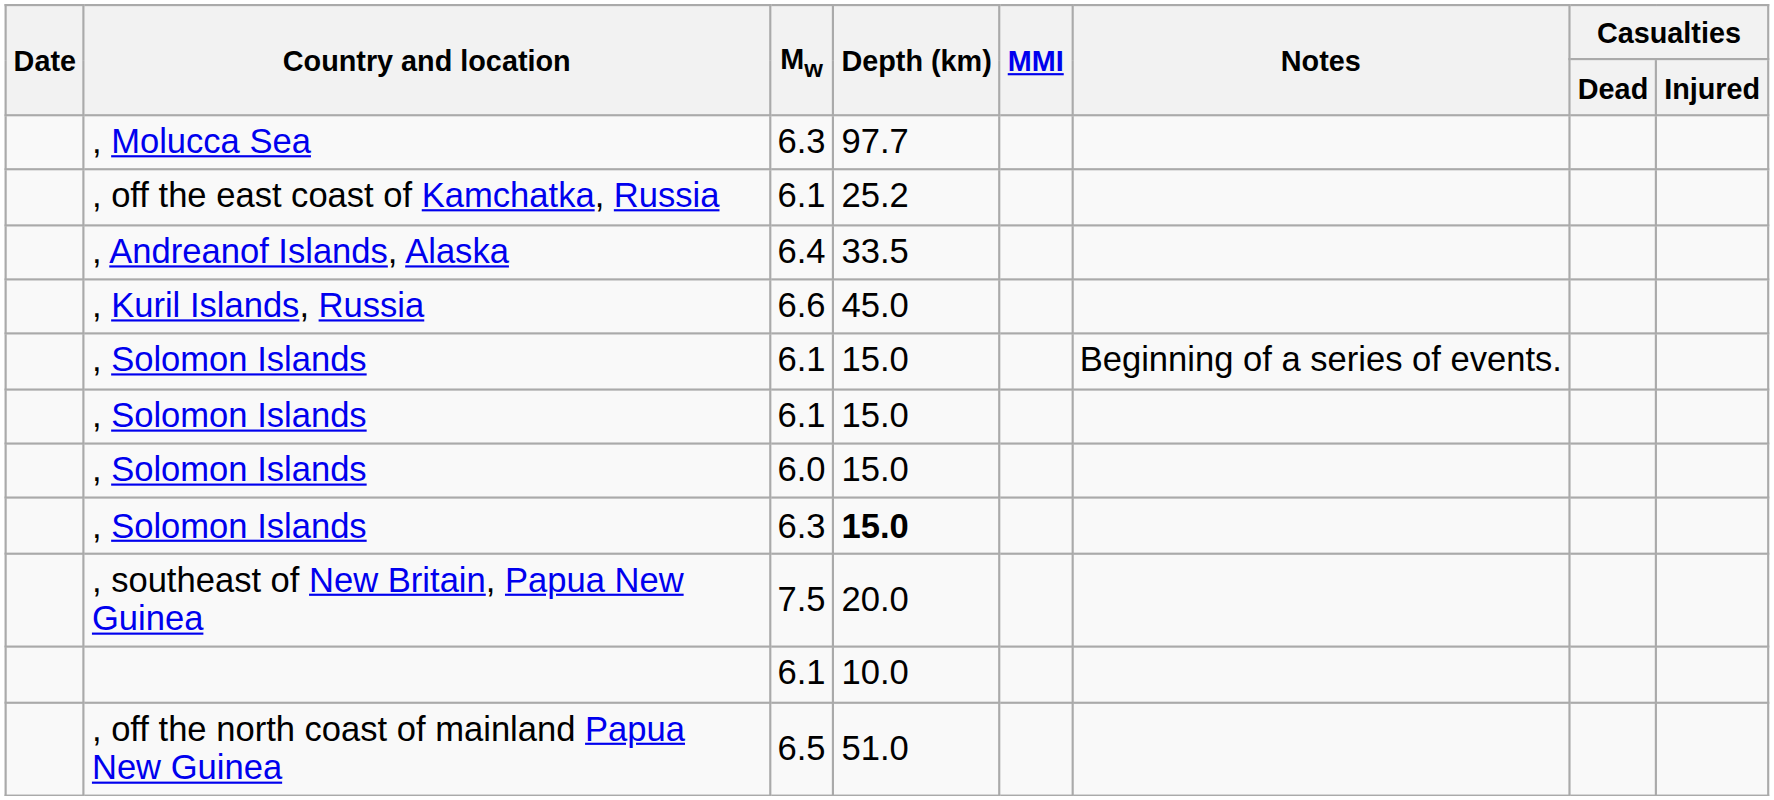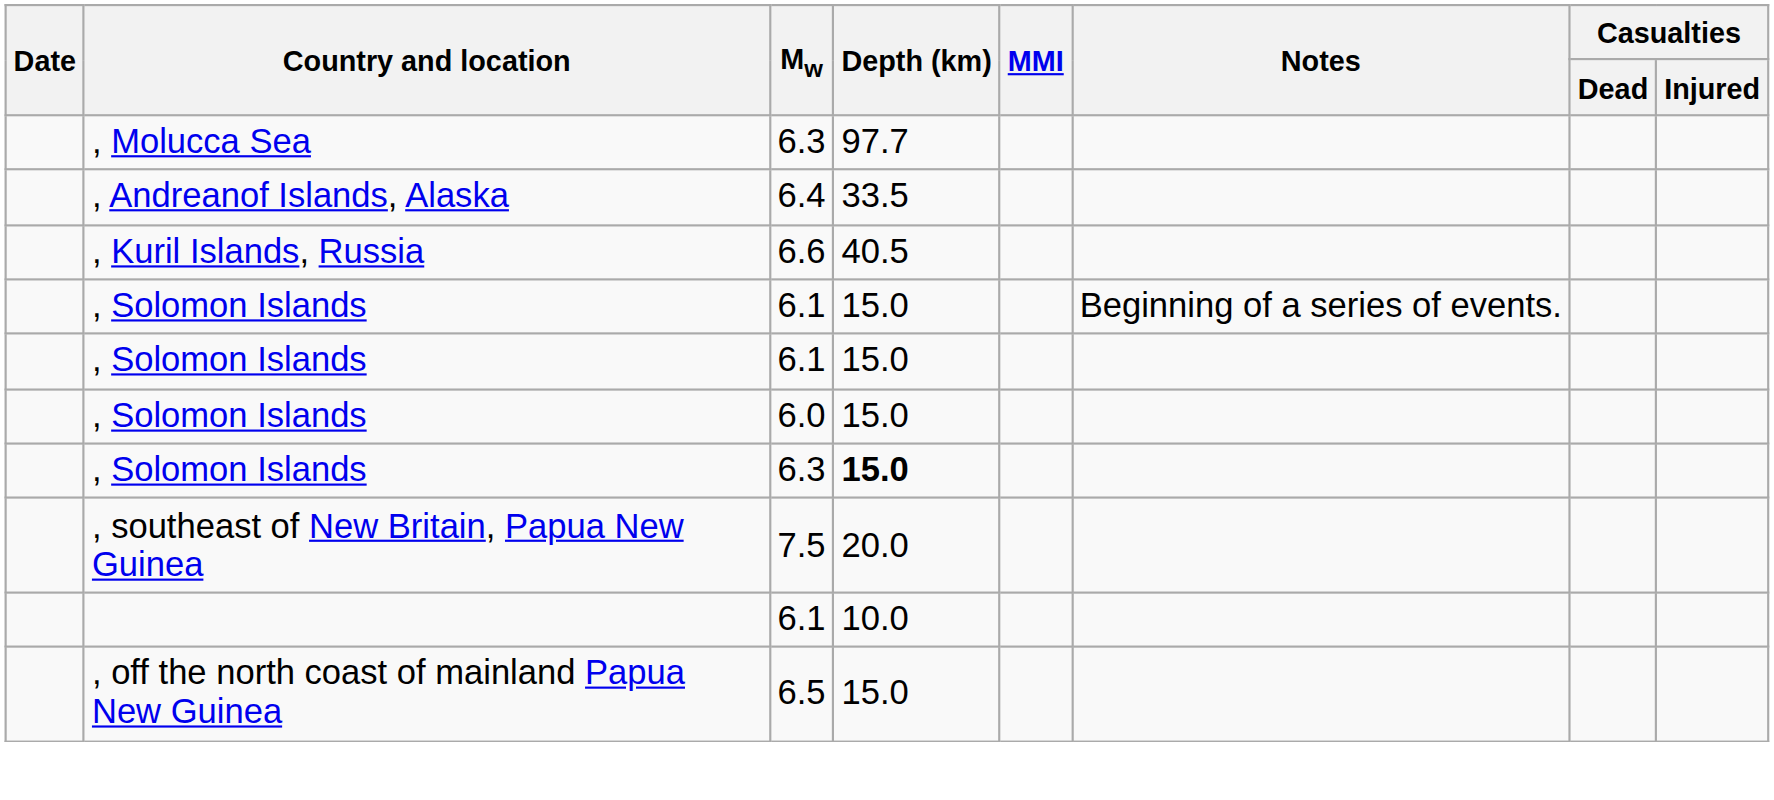- row: , off the east coast of Kamchatka, Russia | 6.1 | 25.2
, Kuril Islands, Russia | Depth (km): 45.0 -> 40.5
, off the north coast of mainland Papua New Guinea | Depth (km): 51.0 -> 15.0
